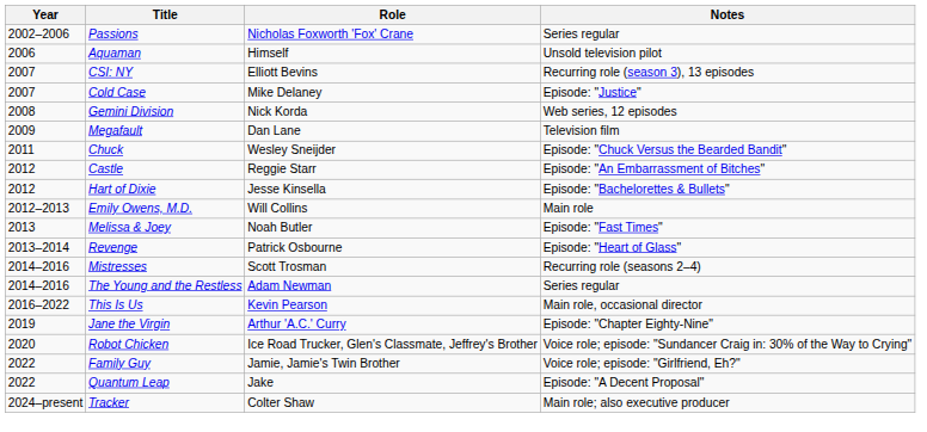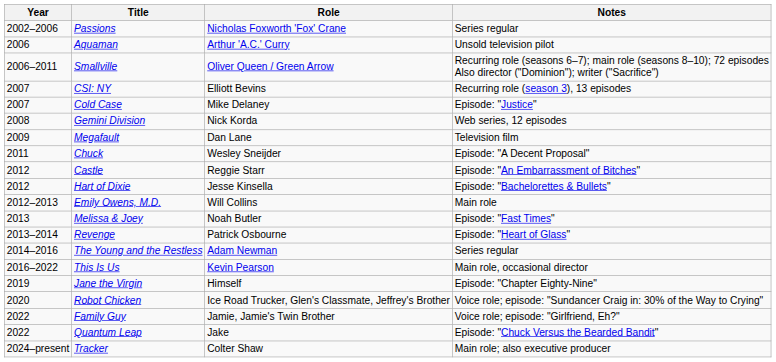Aquaman | Role: Himself -> Arthur 'A.C.' Curry
+ row: 2006–2011 | Smallville | Oliver Queen / Green Arrow | Recurring role (seasons 6–7); main role (seasons 8–10); 72 episodes Also director ("Dominion"); writer ("Sacrifice")
Chuck | Notes: Episode: "Chuck Versus the Bearded Bandit" -> Episode: "A Decent Proposal"
- row: 2014–2016 | Mistresses | Scott Trosman | Recurring role (seasons 2–4)
Jane the Virgin | Role: Arthur 'A.C.' Curry -> Himself
Quantum Leap | Notes: Episode: "A Decent Proposal" -> Episode: "Chuck Versus the Bearded Bandit"
